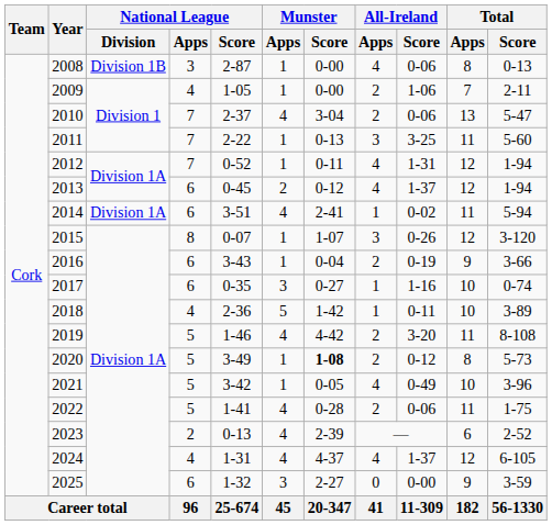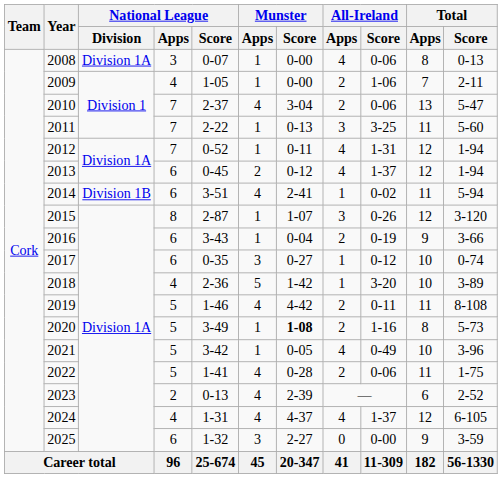2008 | National League / Division: Division 1B -> Division 1A
2008 | National League / Score: 2-87 -> 0-07
2014 | National League / Division: Division 1A -> Division 1B
2015 | National League / Score: 0-07 -> 2-87
2017 | All-Ireland / Score: 1-16 -> 0-12
2018 | All-Ireland / Score: 0-11 -> 3-20
2019 | All-Ireland / Score: 3-20 -> 0-11
2020 | All-Ireland / Score: 0-12 -> 1-16
